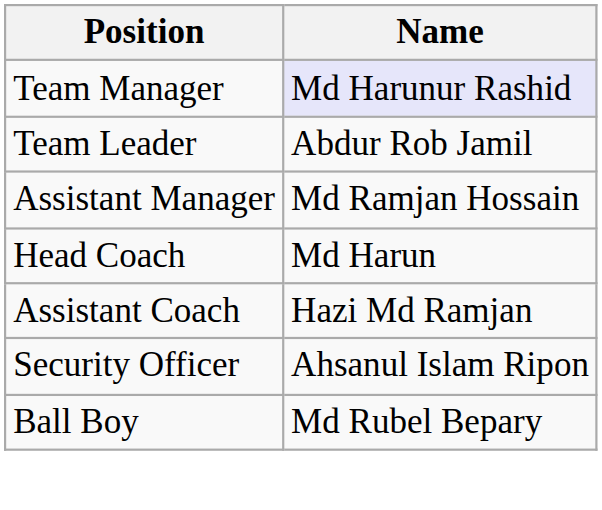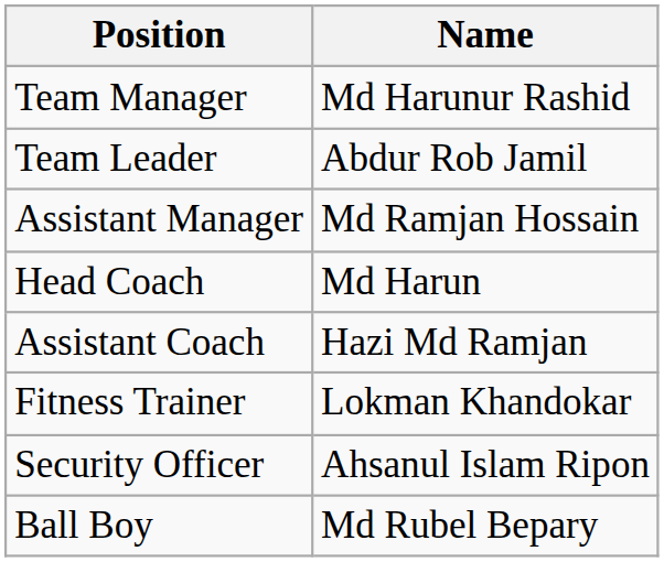Team Manager | Name: lavender background -> no background
+ row: Fitness Trainer | Lokman Khandokar
